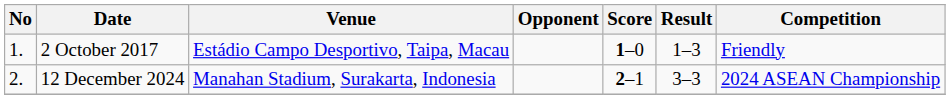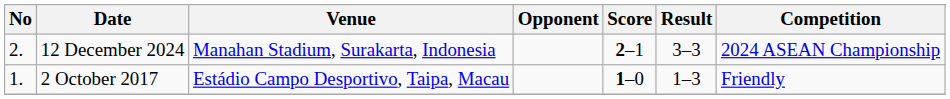rows swapped: 2 October 2017 <-> 12 December 2024
